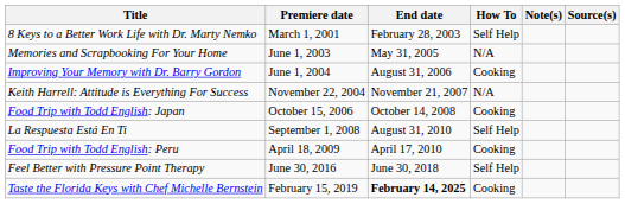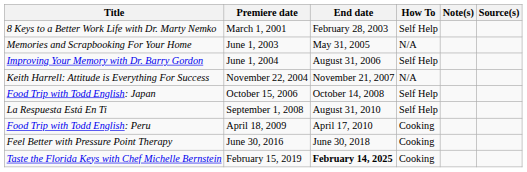Improving Your Memory with Dr. Barry Gordon | How To: Cooking -> Self Help
Food Trip with Todd English: Japan | How To: Cooking -> Self Help
Feel Better with Pressure Point Therapy | How To: Self Help -> Cooking
